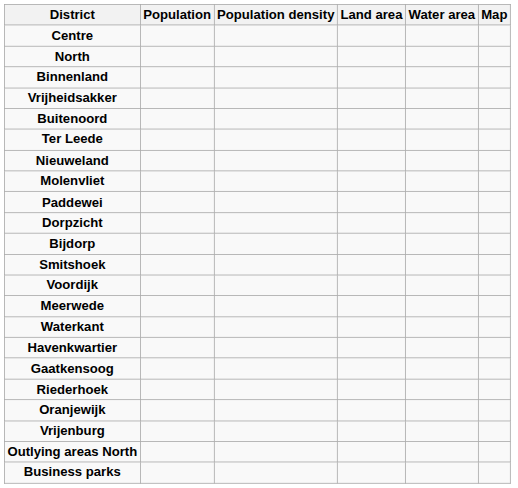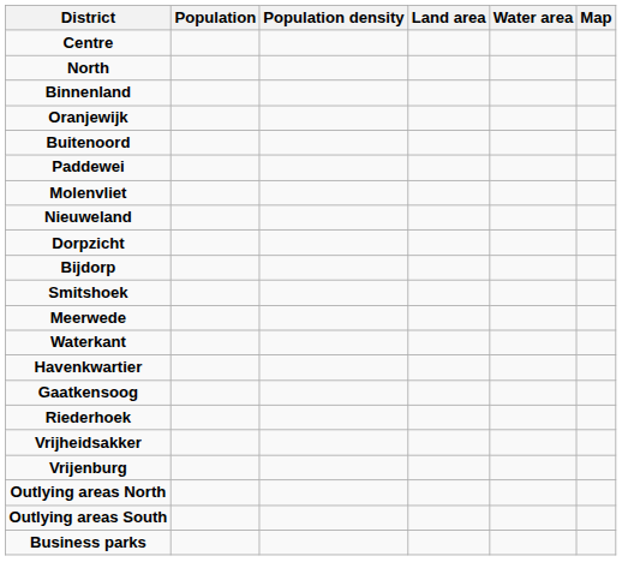rows swapped: Oranjewijk <-> Vrijheidsakker
- row: Ter Leede
rows swapped: Paddewei <-> Nieuweland
- row: Voordijk
+ row: Outlying areas South
